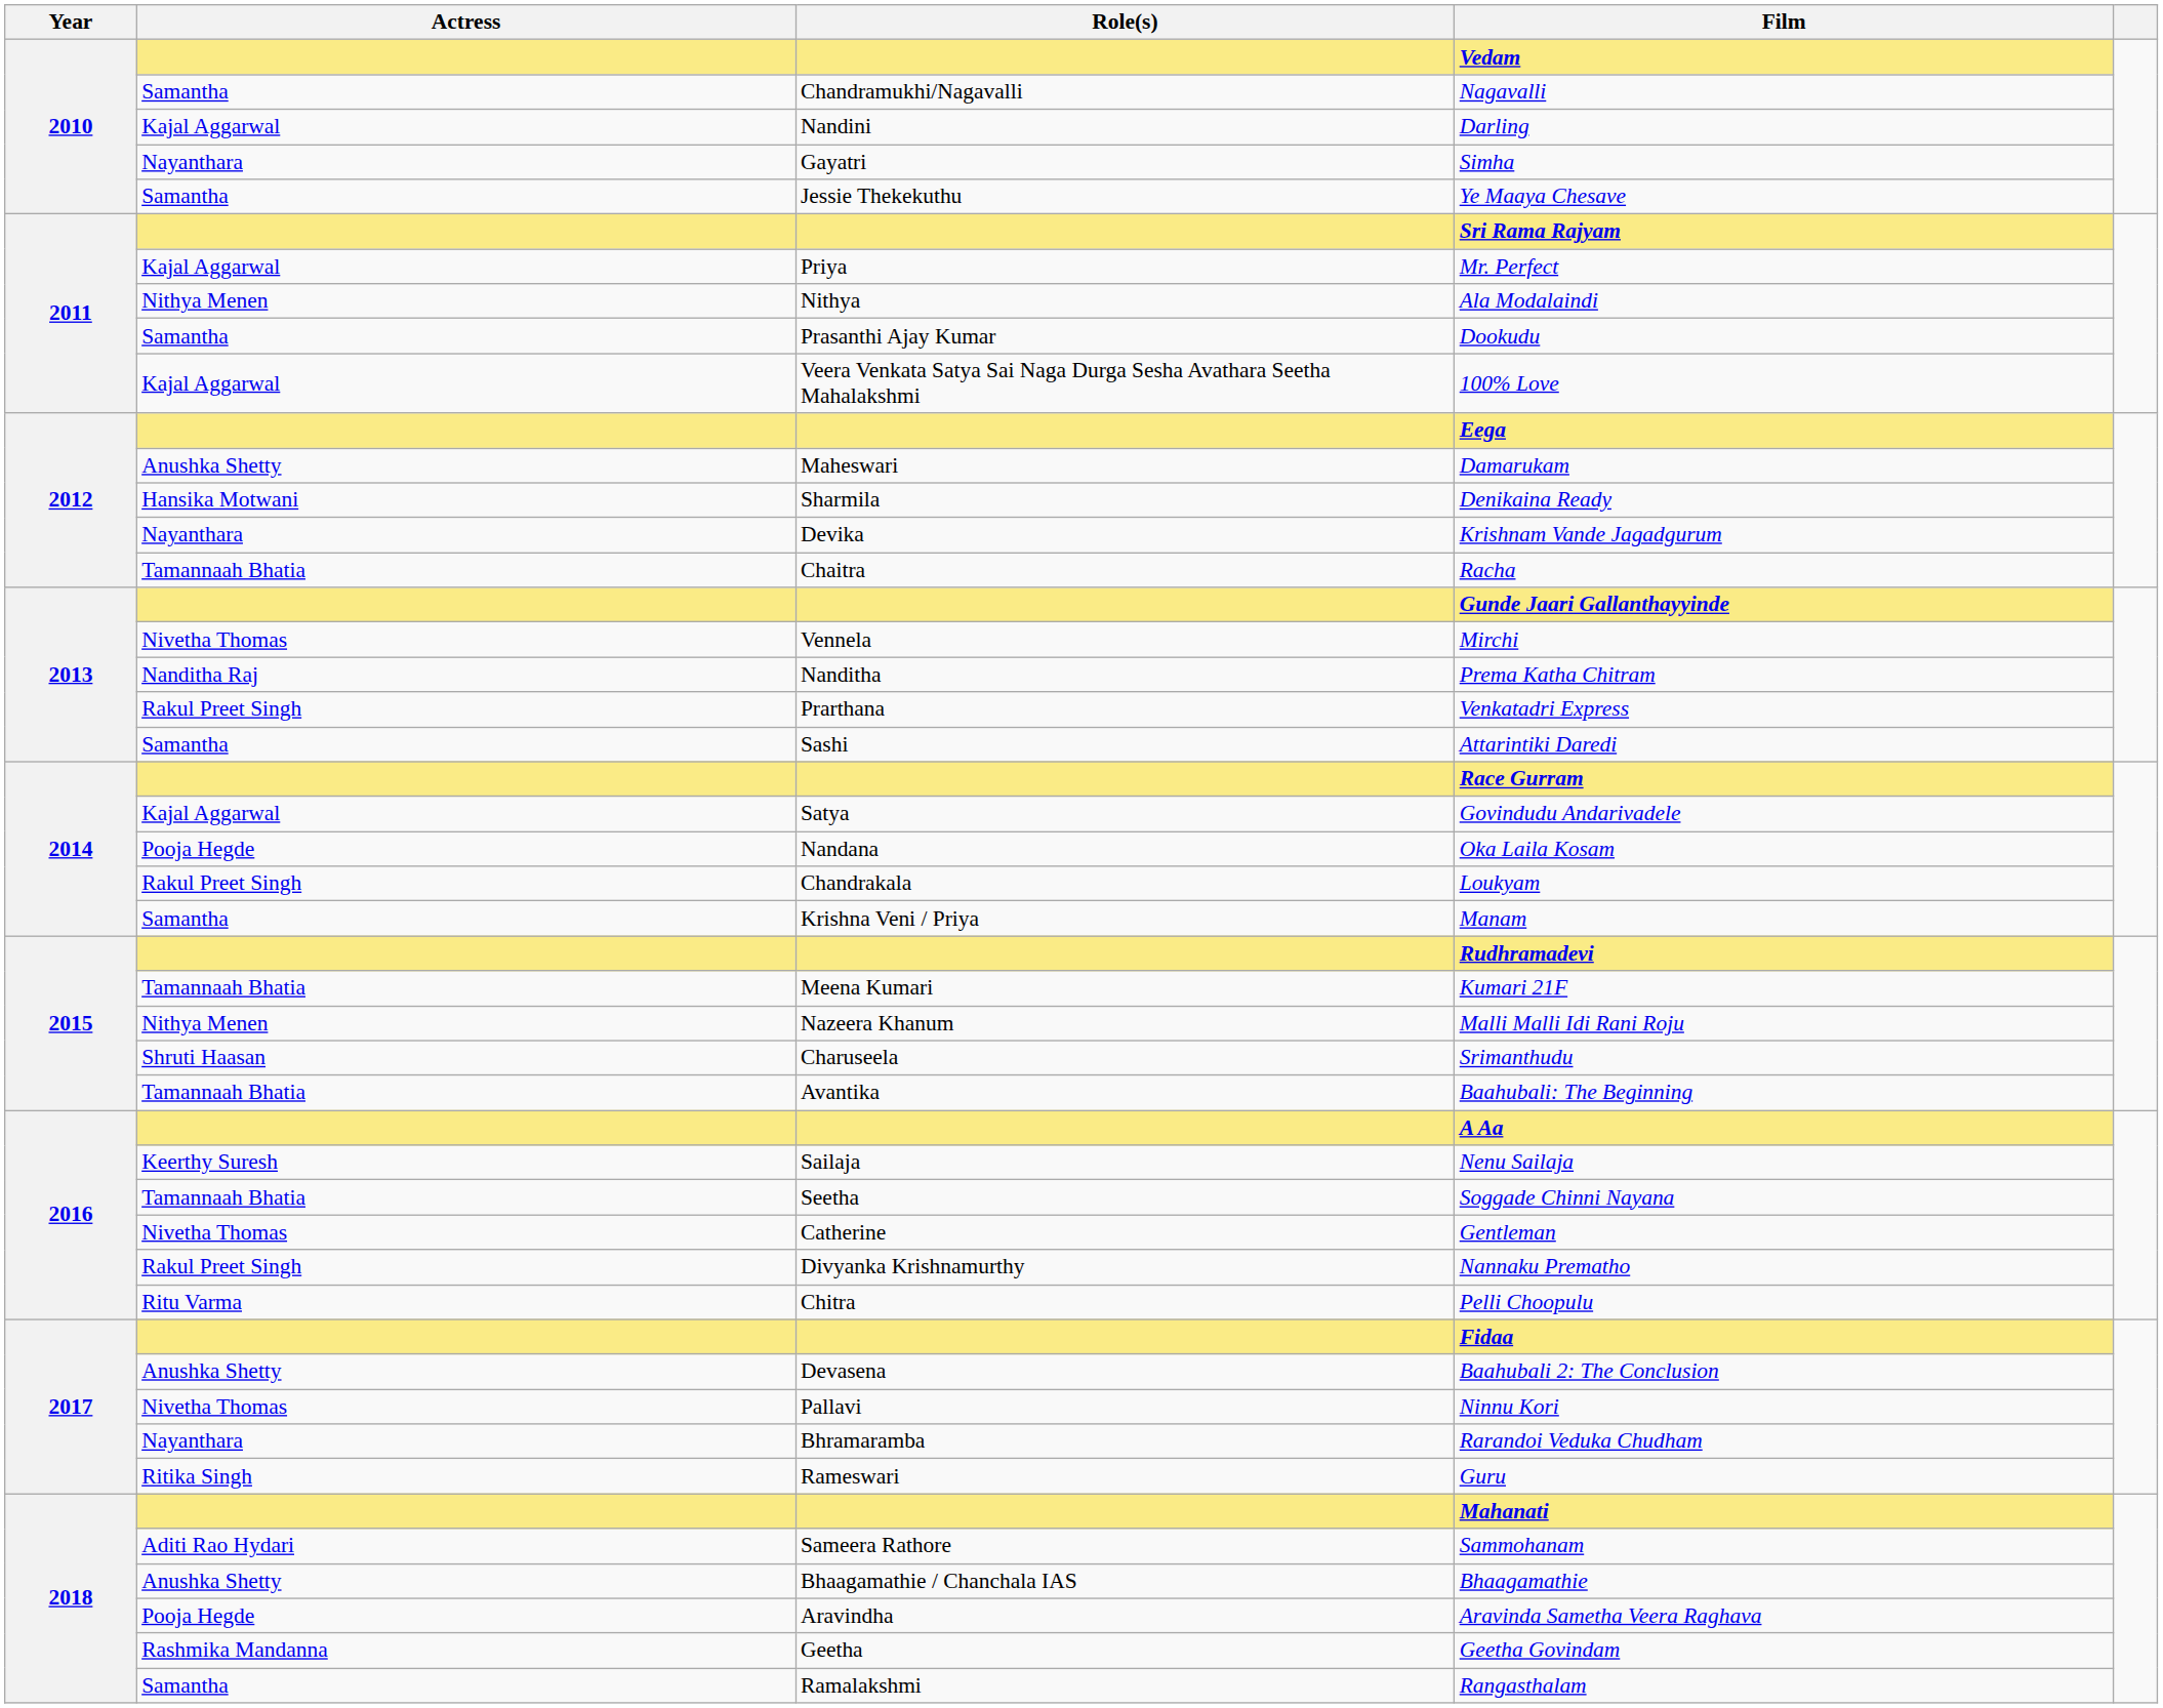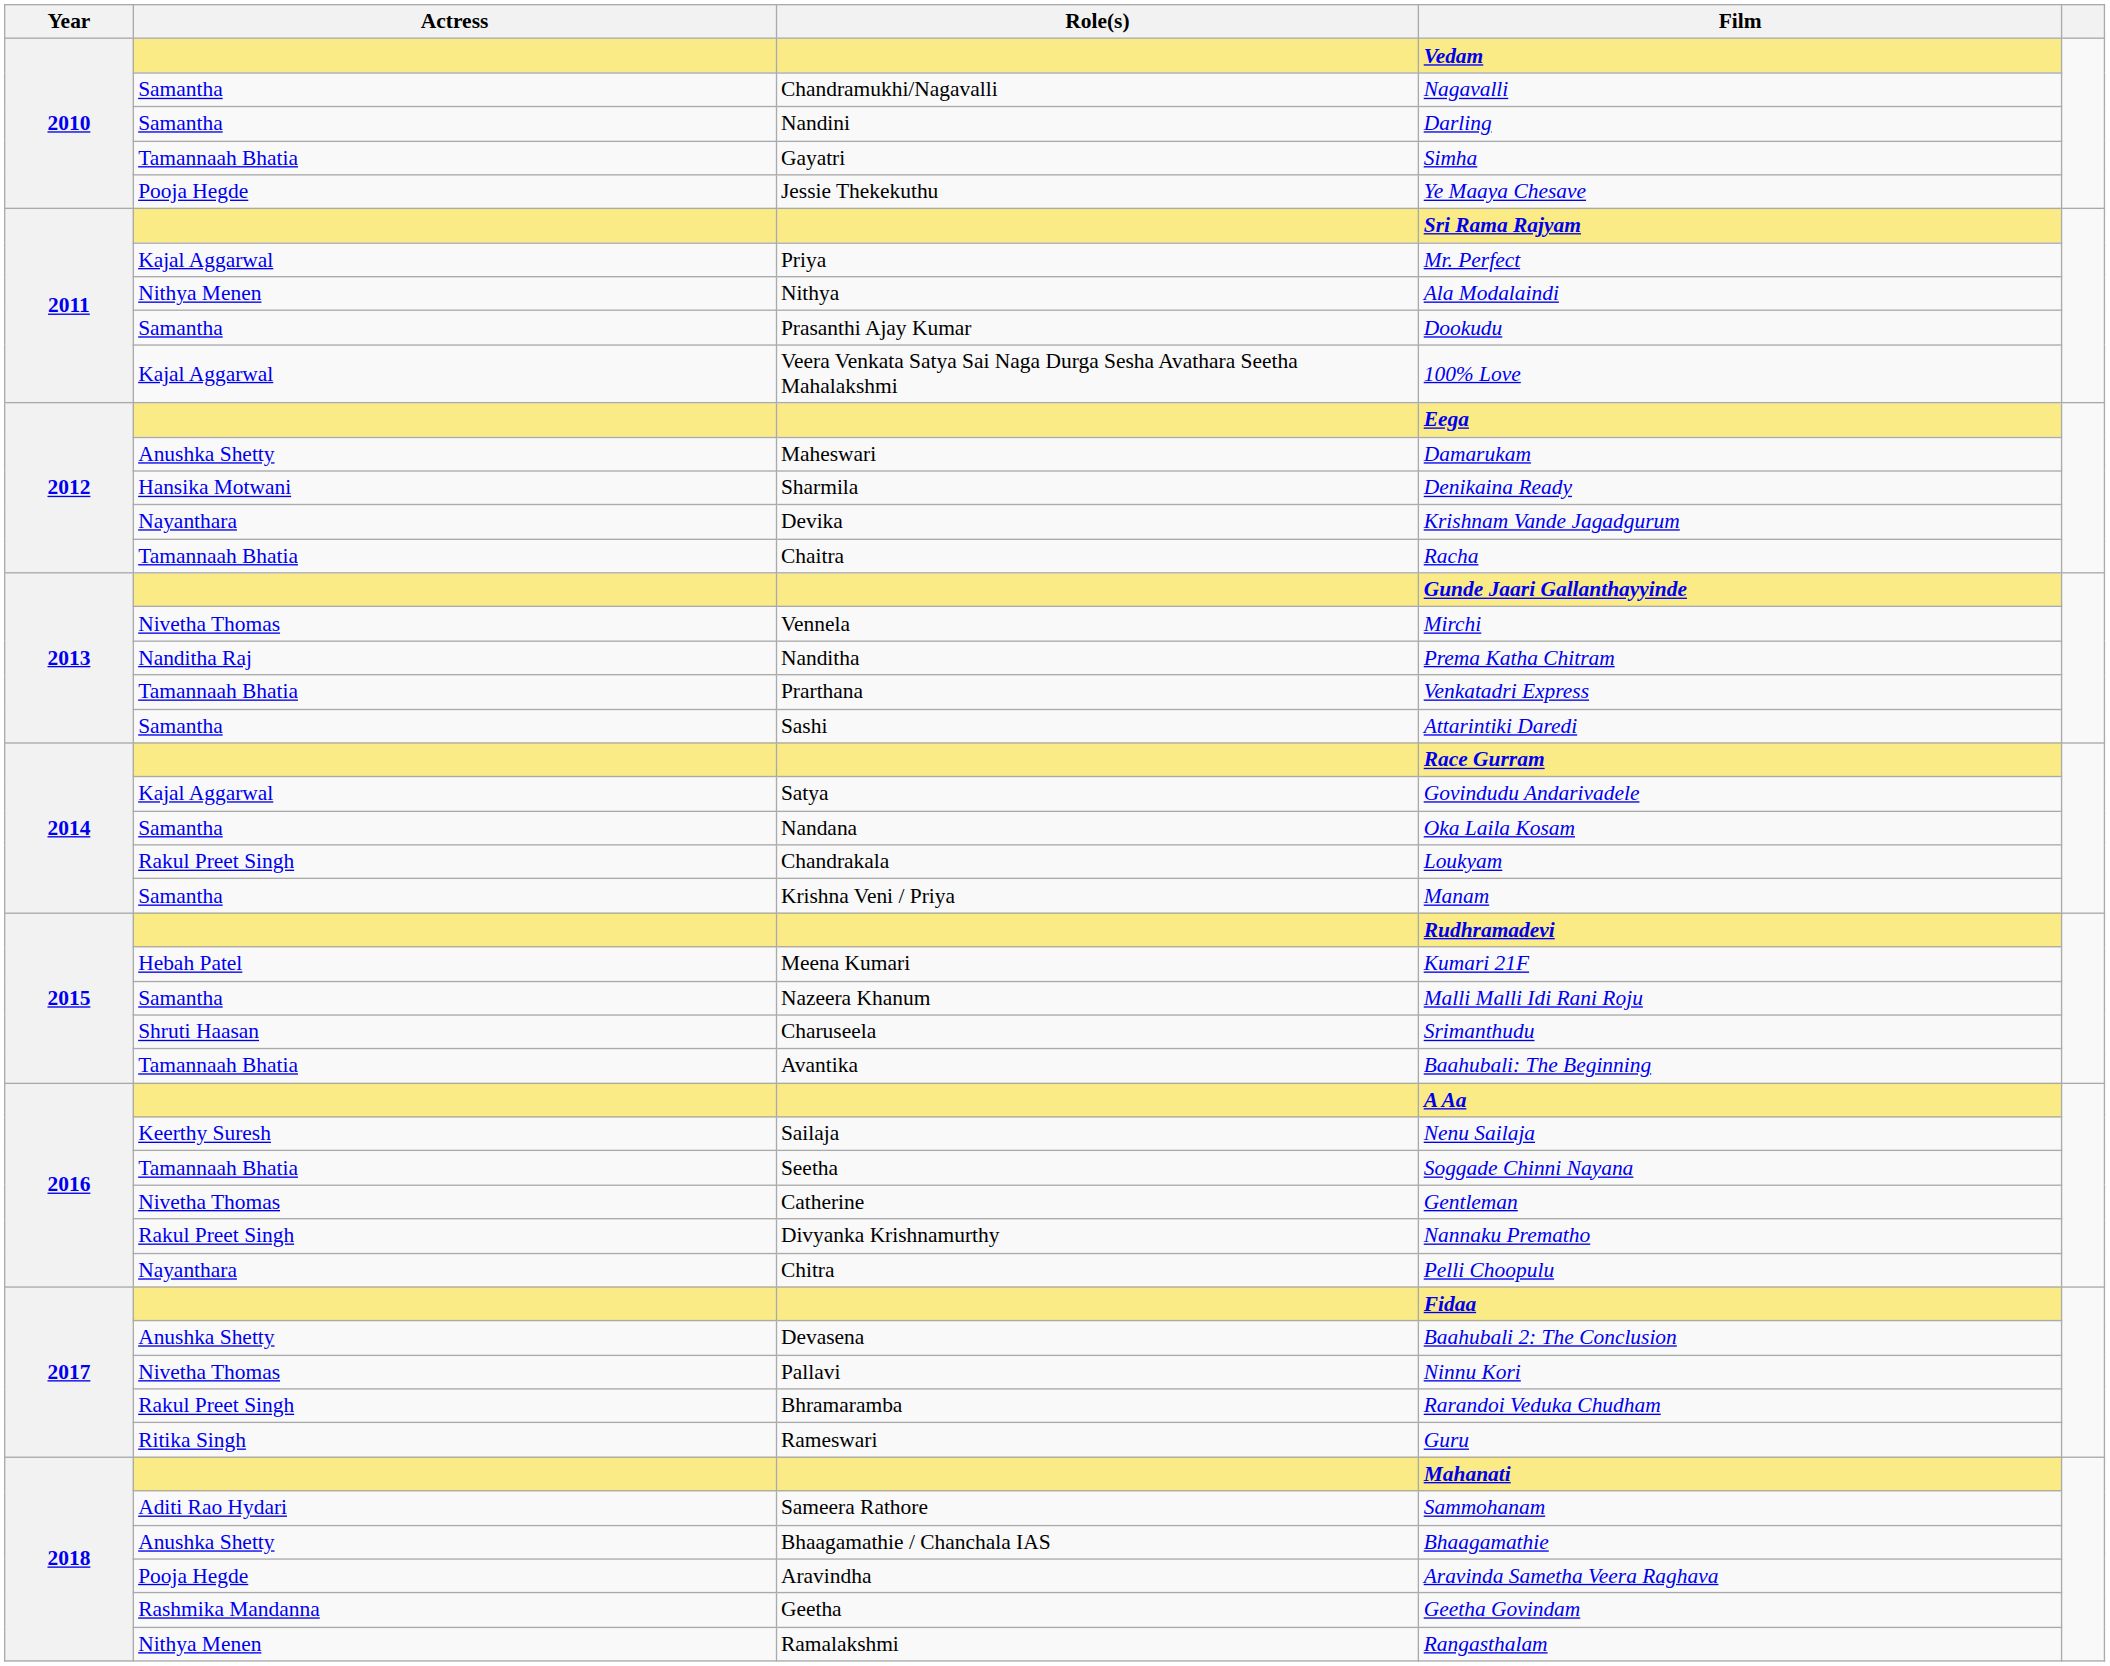Darling | Actress: Kajal Aggarwal -> Samantha
Simha | Actress: Nayanthara -> Tamannaah Bhatia
Ye Maaya Chesave | Actress: Samantha -> Pooja Hegde
Venkatadri Express | Actress: Rakul Preet Singh -> Tamannaah Bhatia
Oka Laila Kosam | Actress: Pooja Hegde -> Samantha
Kumari 21F | Actress: Tamannaah Bhatia -> Hebah Patel
Malli Malli Idi Rani Roju | Actress: Nithya Menen -> Samantha
Pelli Choopulu | Actress: Ritu Varma -> Nayanthara
Rarandoi Veduka Chudham | Actress: Nayanthara -> Rakul Preet Singh
Rangasthalam | Actress: Samantha -> Nithya Menen
